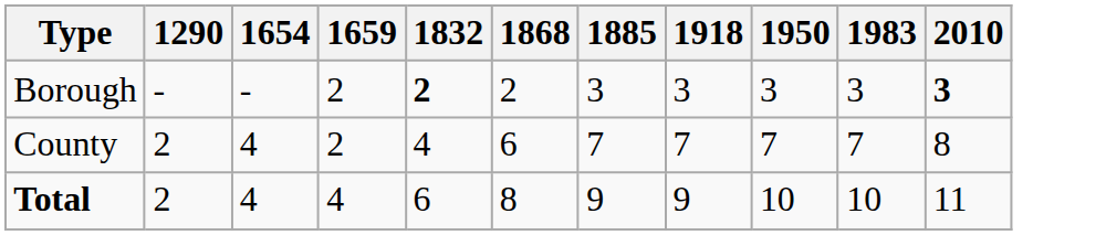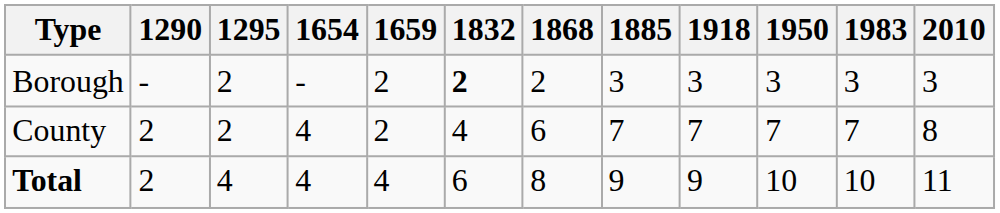+ column: 1295 | 2 | 2 | 4
Borough | 2010: bold -> normal
